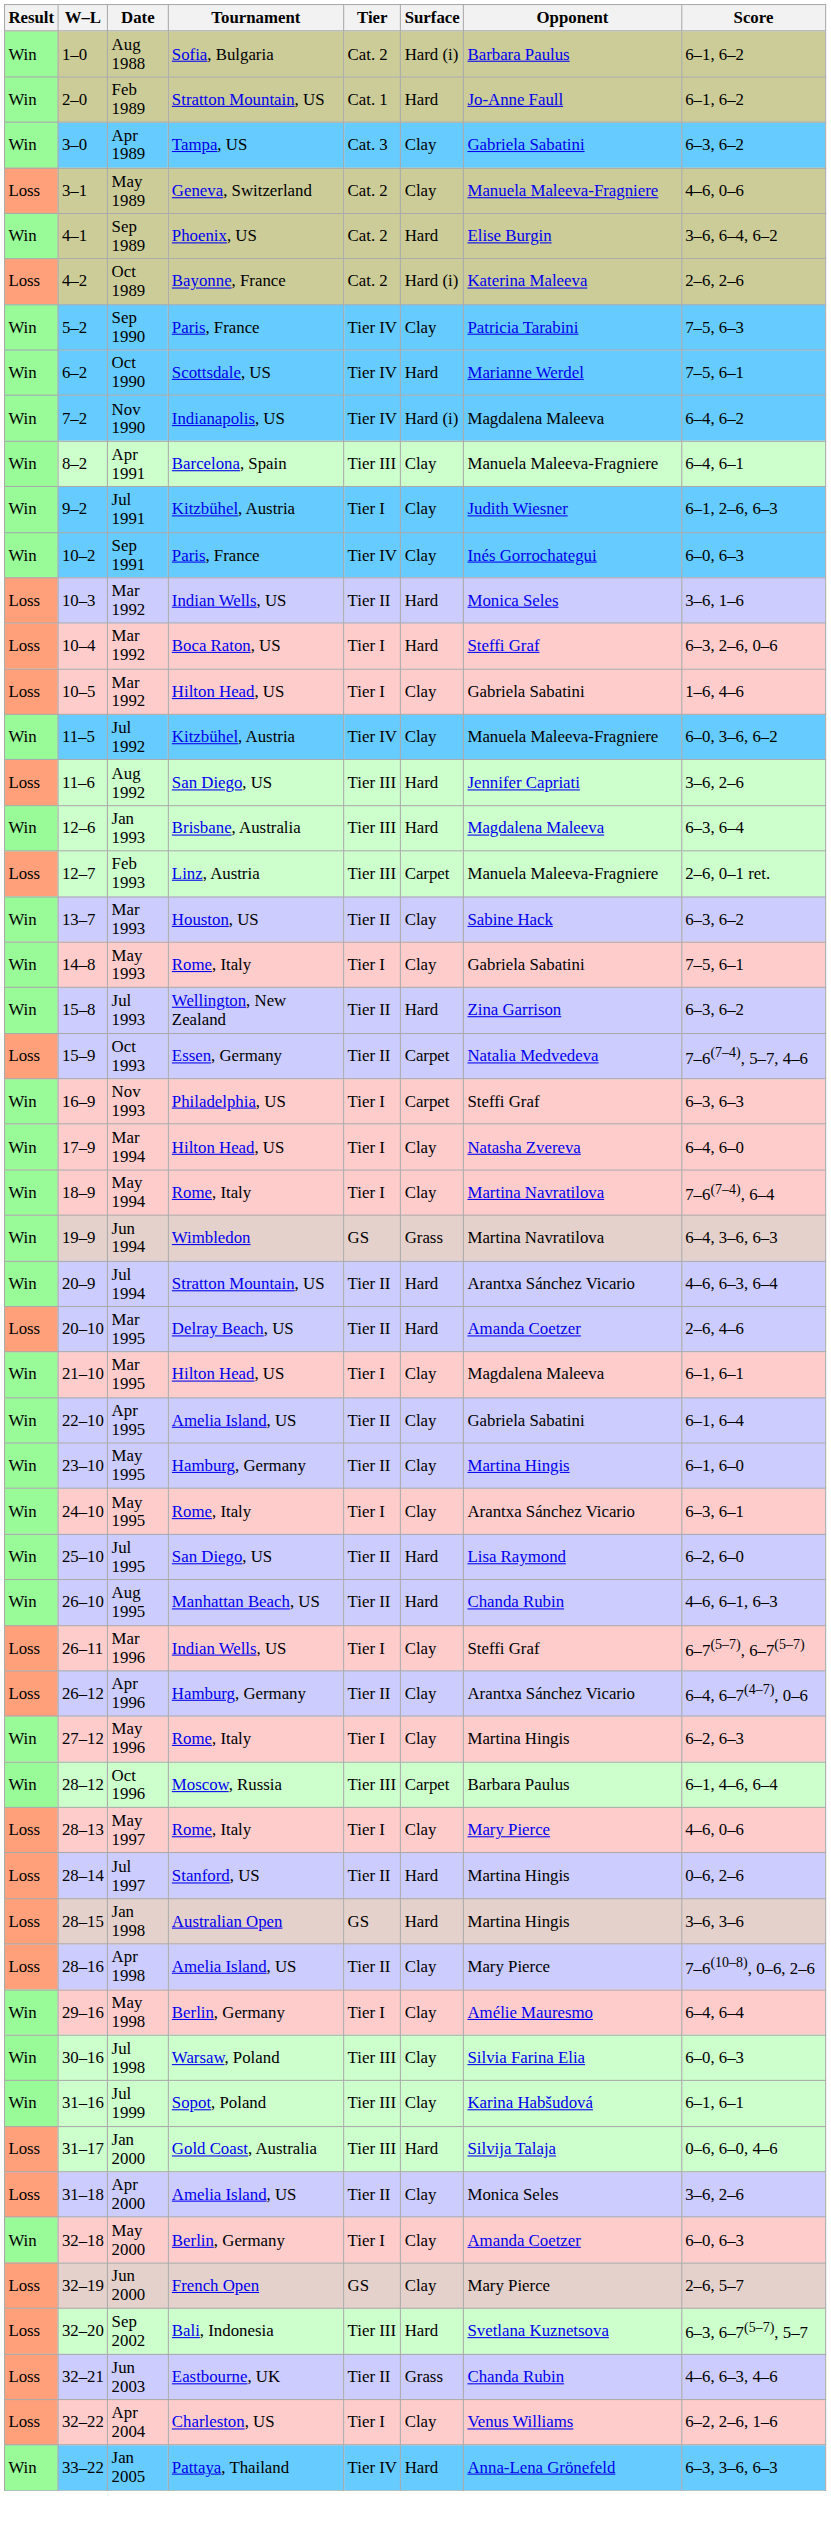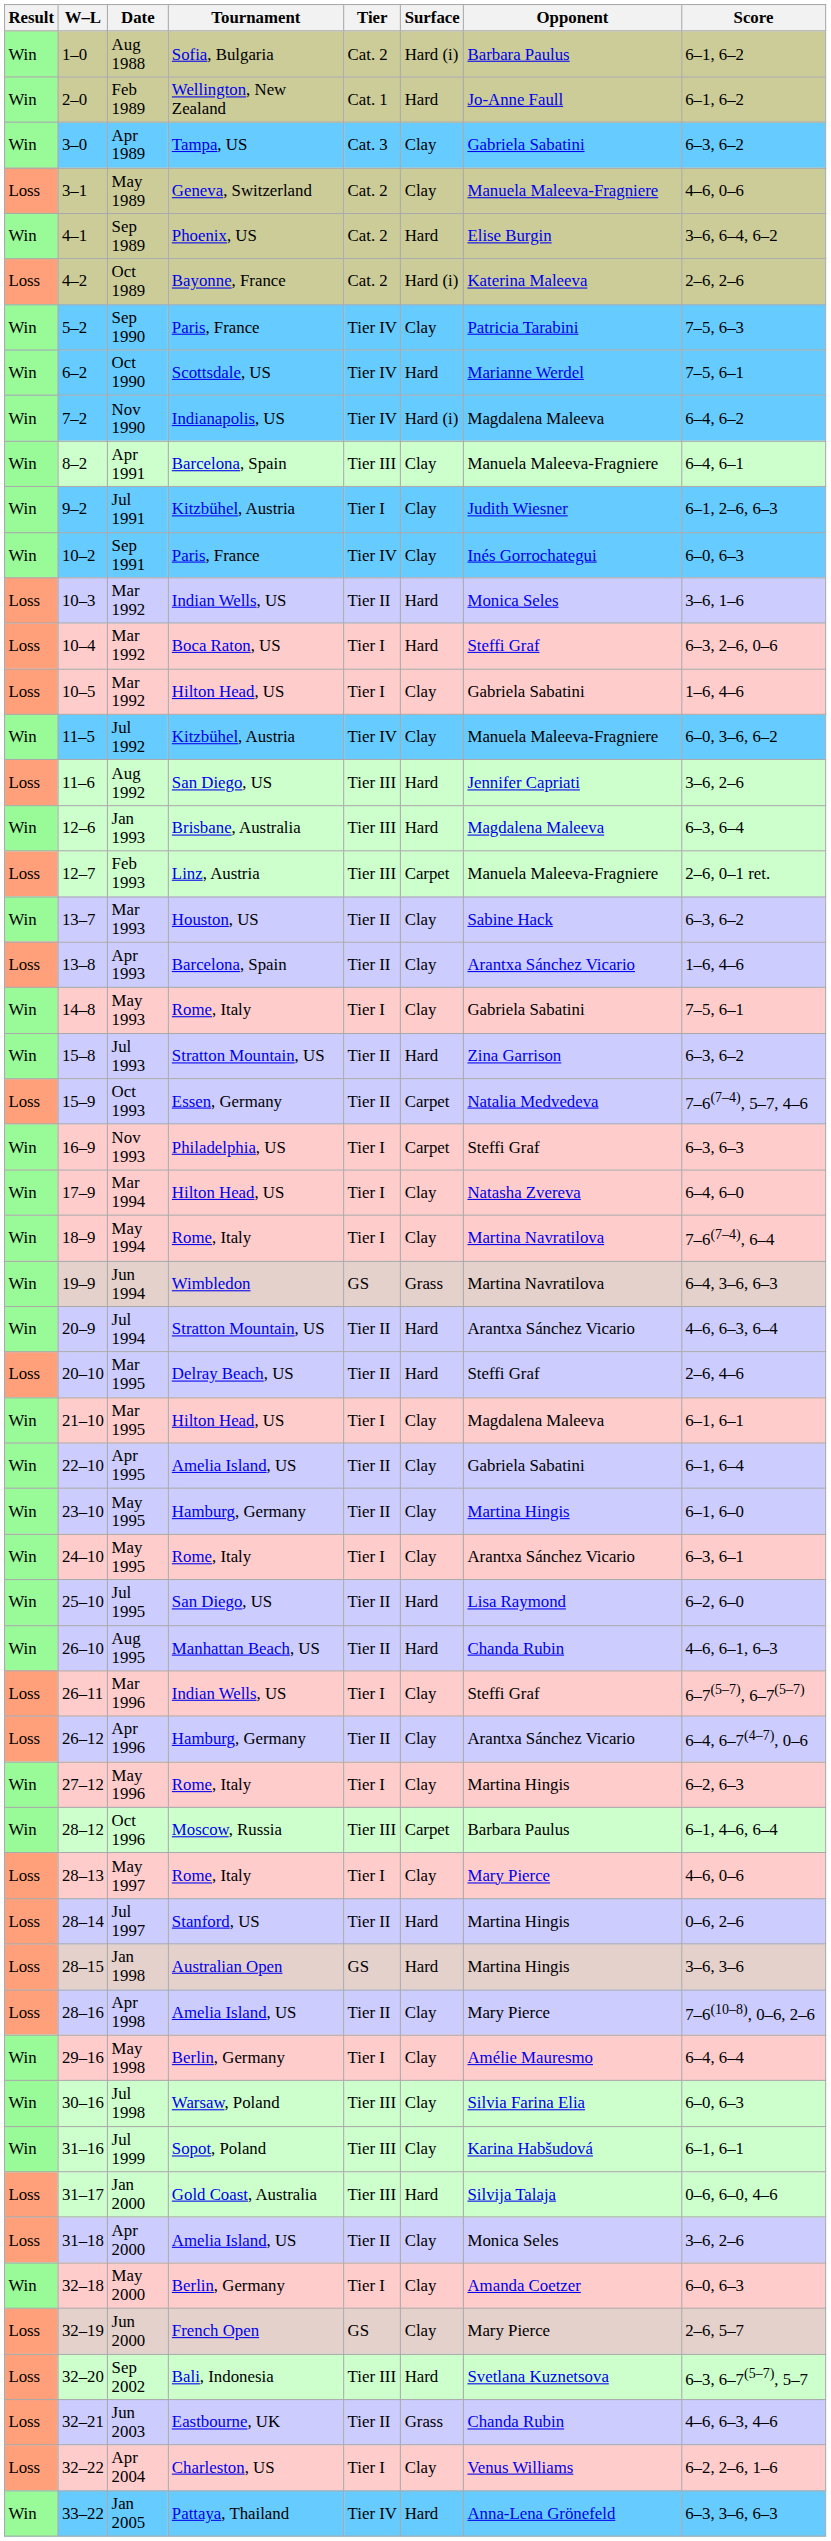Feb 1989 | Tournament: Stratton Mountain, US -> Wellington, New Zealand
+ row: Loss | 13–8 | Apr 1993 | Barcelona, Spain | Tier II | Clay | Arantxa Sánchez Vicario | 1–6, 4–6
Jul 1993 | Tournament: Wellington, New Zealand -> Stratton Mountain, US
20–10 / Mar 1995 | Opponent: Amanda Coetzer -> Steffi Graf
